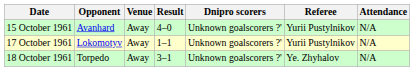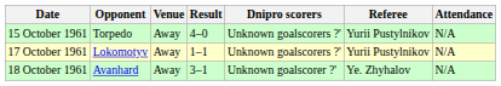15 October 1961 | Opponent: Avanhard -> Torpedo
18 October 1961 | Opponent: Torpedo -> Avanhard
18 October 1961 | Dnipro scorers: Unknown goalscorers ?' -> Unknown goalscorer ?'
